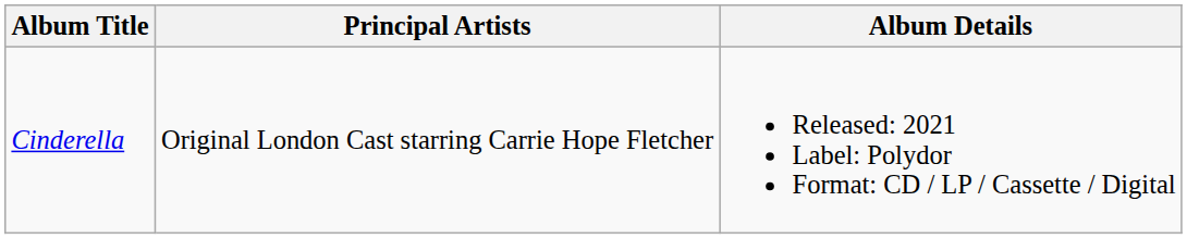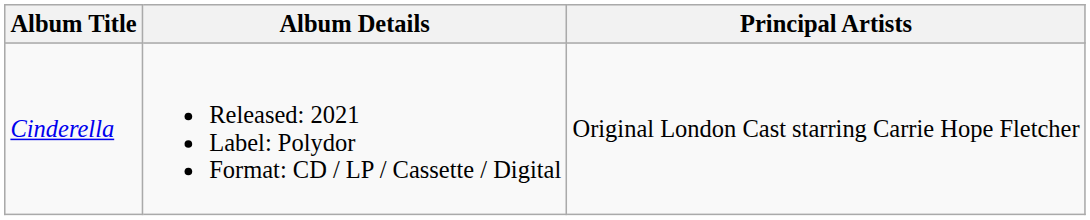columns swapped: Principal Artists <-> Album Details
